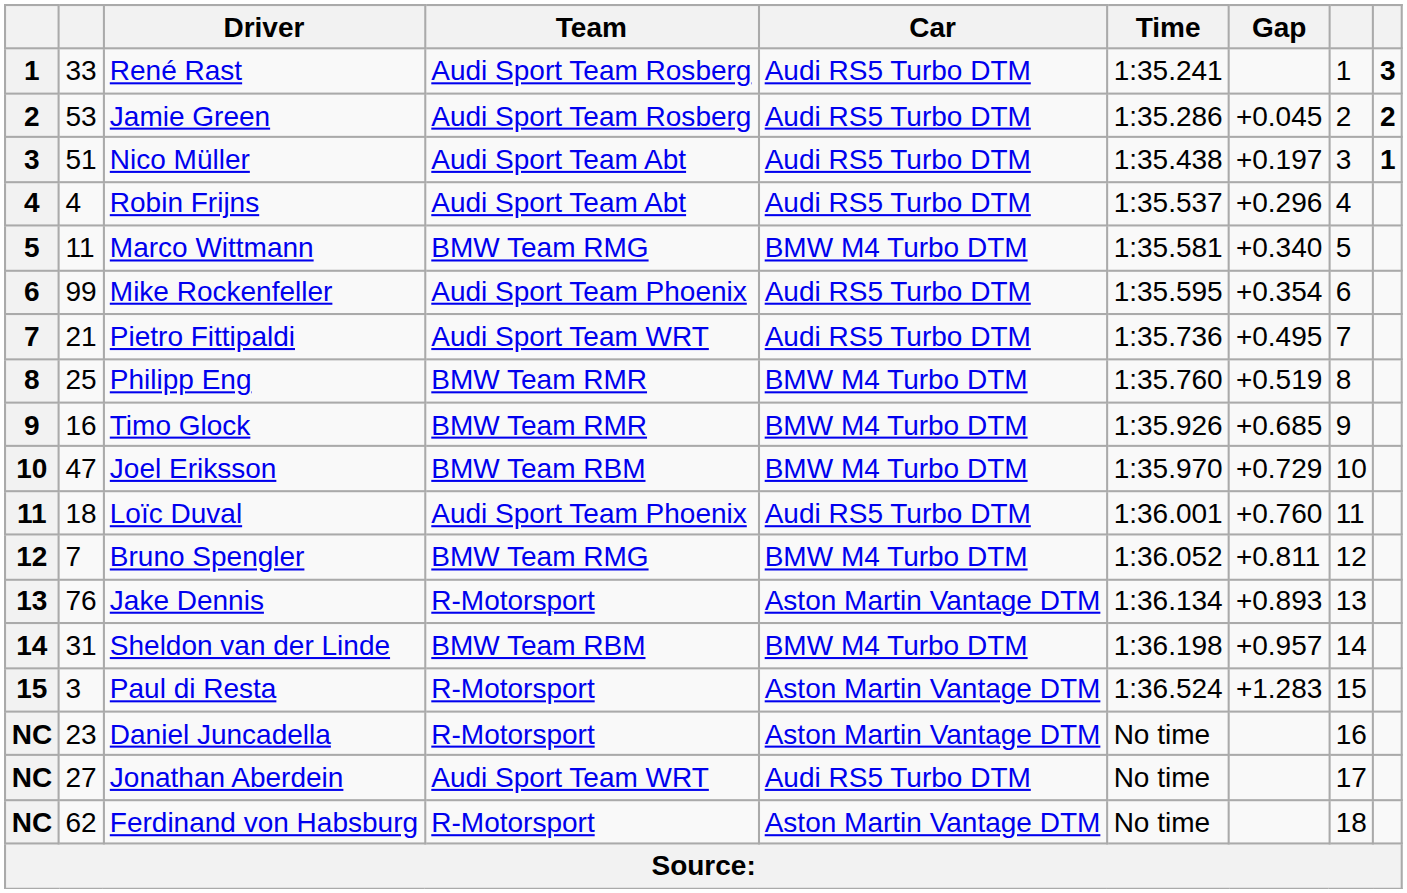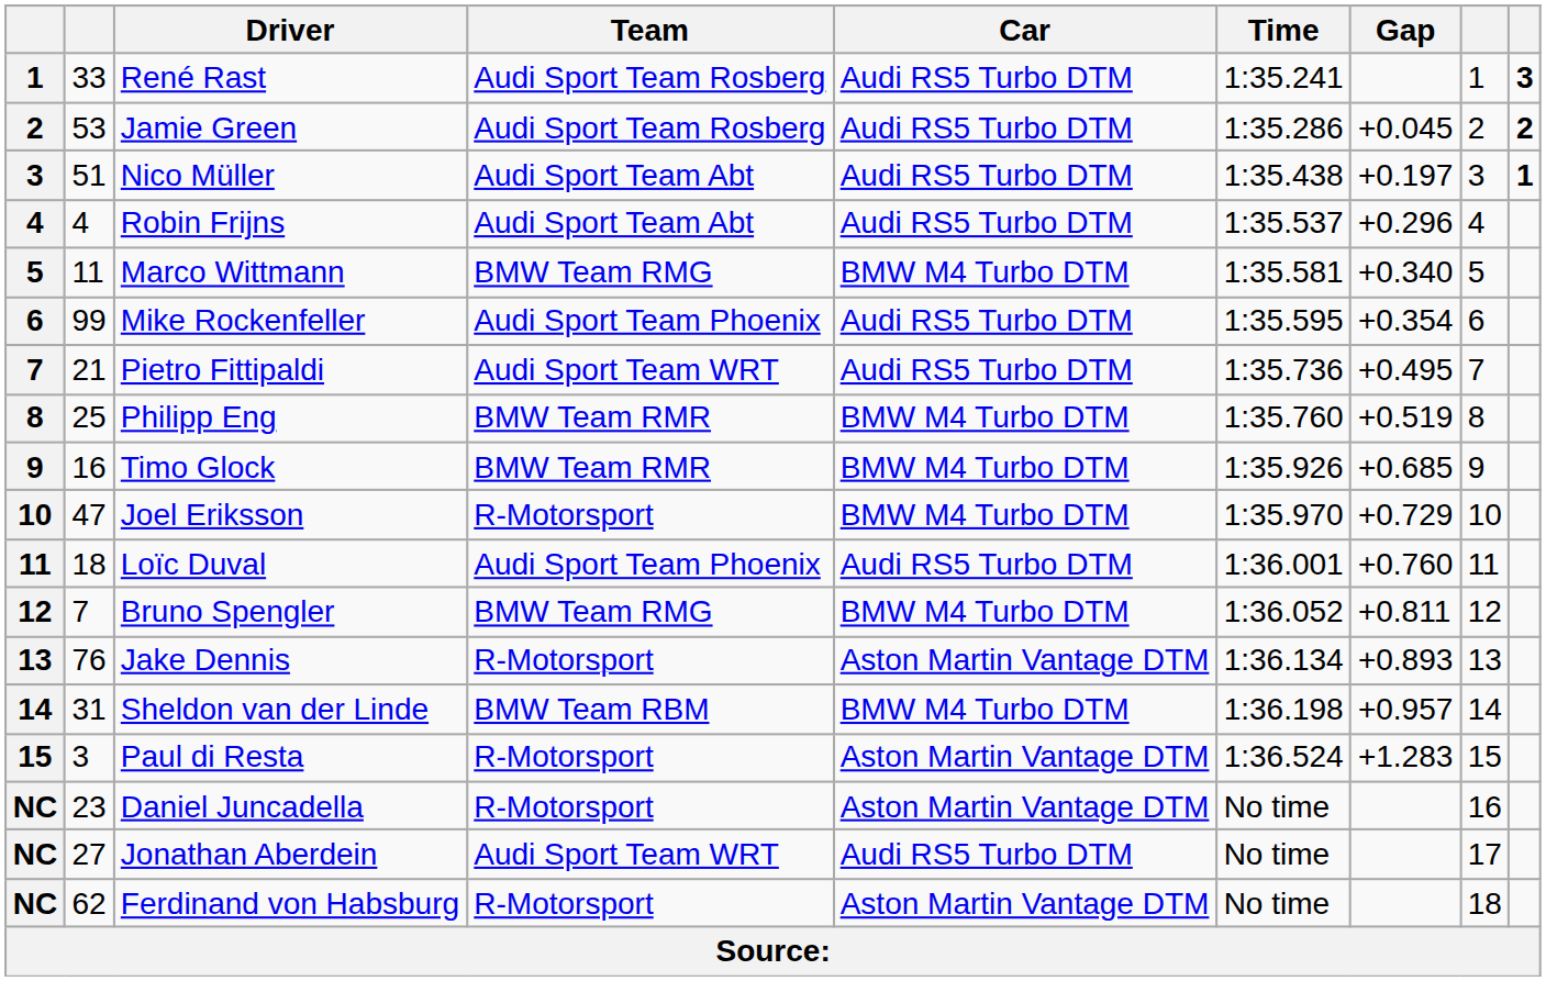Joel Eriksson | Team: BMW Team RBM -> R-Motorsport
